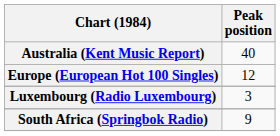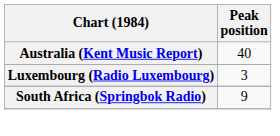- row: Europe (European Hot 100 Singles) | 12
